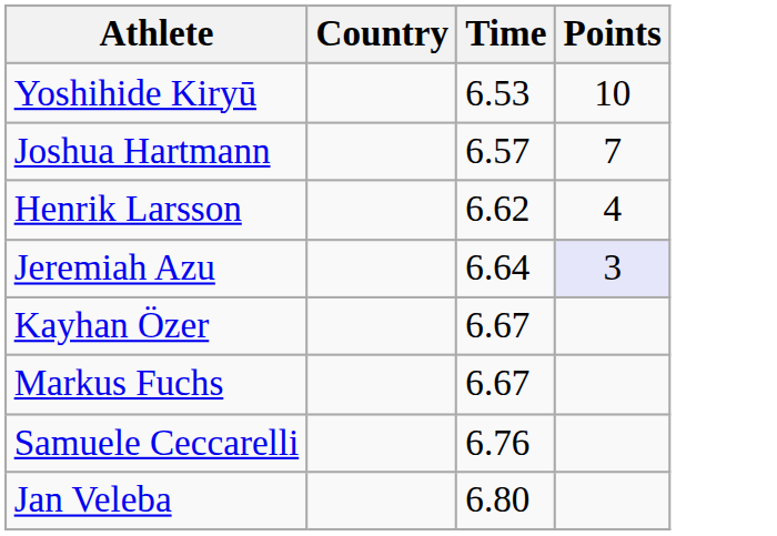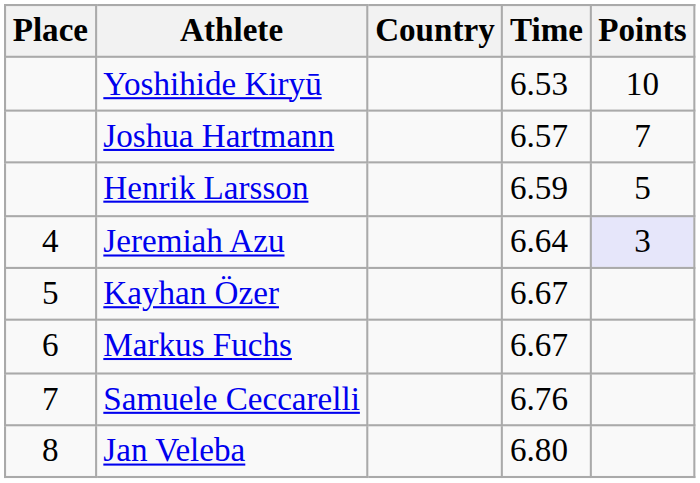+ column: Place | 4 | 5 | 6 | 7 | 8
Henrik Larsson | Time: 6.62 -> 6.59
Henrik Larsson | Points: 4 -> 5
